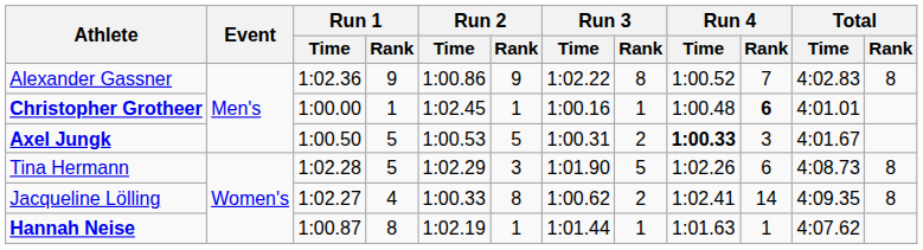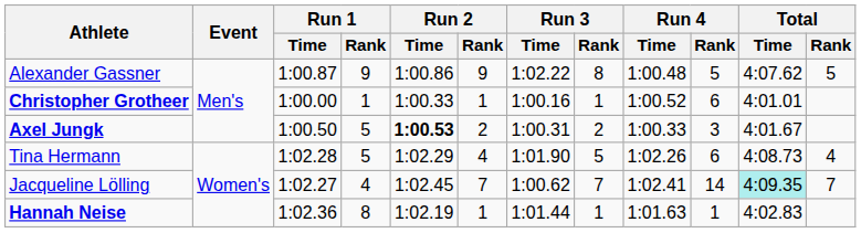Alexander Gassner | Run 1 / Time: 1:02.36 -> 1:00.87
Alexander Gassner | Run 4 / Time: 1:00.52 -> 1:00.48
Alexander Gassner | Run 4 / Rank: 7 -> 5
Alexander Gassner | Total / Time: 4:02.83 -> 4:07.62
Alexander Gassner | Total / Rank: 8 -> 5
Christopher Grotheer | Run 2 / Time: 1:02.45 -> 1:00.33
Christopher Grotheer | Run 4 / Time: 1:00.48 -> 1:00.52
Christopher Grotheer | Run 4 / Rank: bold -> normal
Axel Jungk | Run 2 / Time: normal -> bold
Axel Jungk | Run 2 / Rank: 5 -> 2
Axel Jungk | Run 4 / Time: bold -> normal
Tina Hermann | Run 2 / Rank: 3 -> 4
Tina Hermann | Total / Rank: 8 -> 4
Jacqueline Lölling | Run 2 / Time: 1:00.33 -> 1:02.45
Jacqueline Lölling | Run 2 / Rank: 8 -> 7
Jacqueline Lölling | Run 3 / Rank: 2 -> 7
Jacqueline Lölling | Total / Time: no background -> paleturquoise background
Jacqueline Lölling | Total / Rank: 8 -> 7
Hannah Neise | Run 1 / Time: 1:00.87 -> 1:02.36
Hannah Neise | Total / Time: 4:07.62 -> 4:02.83
